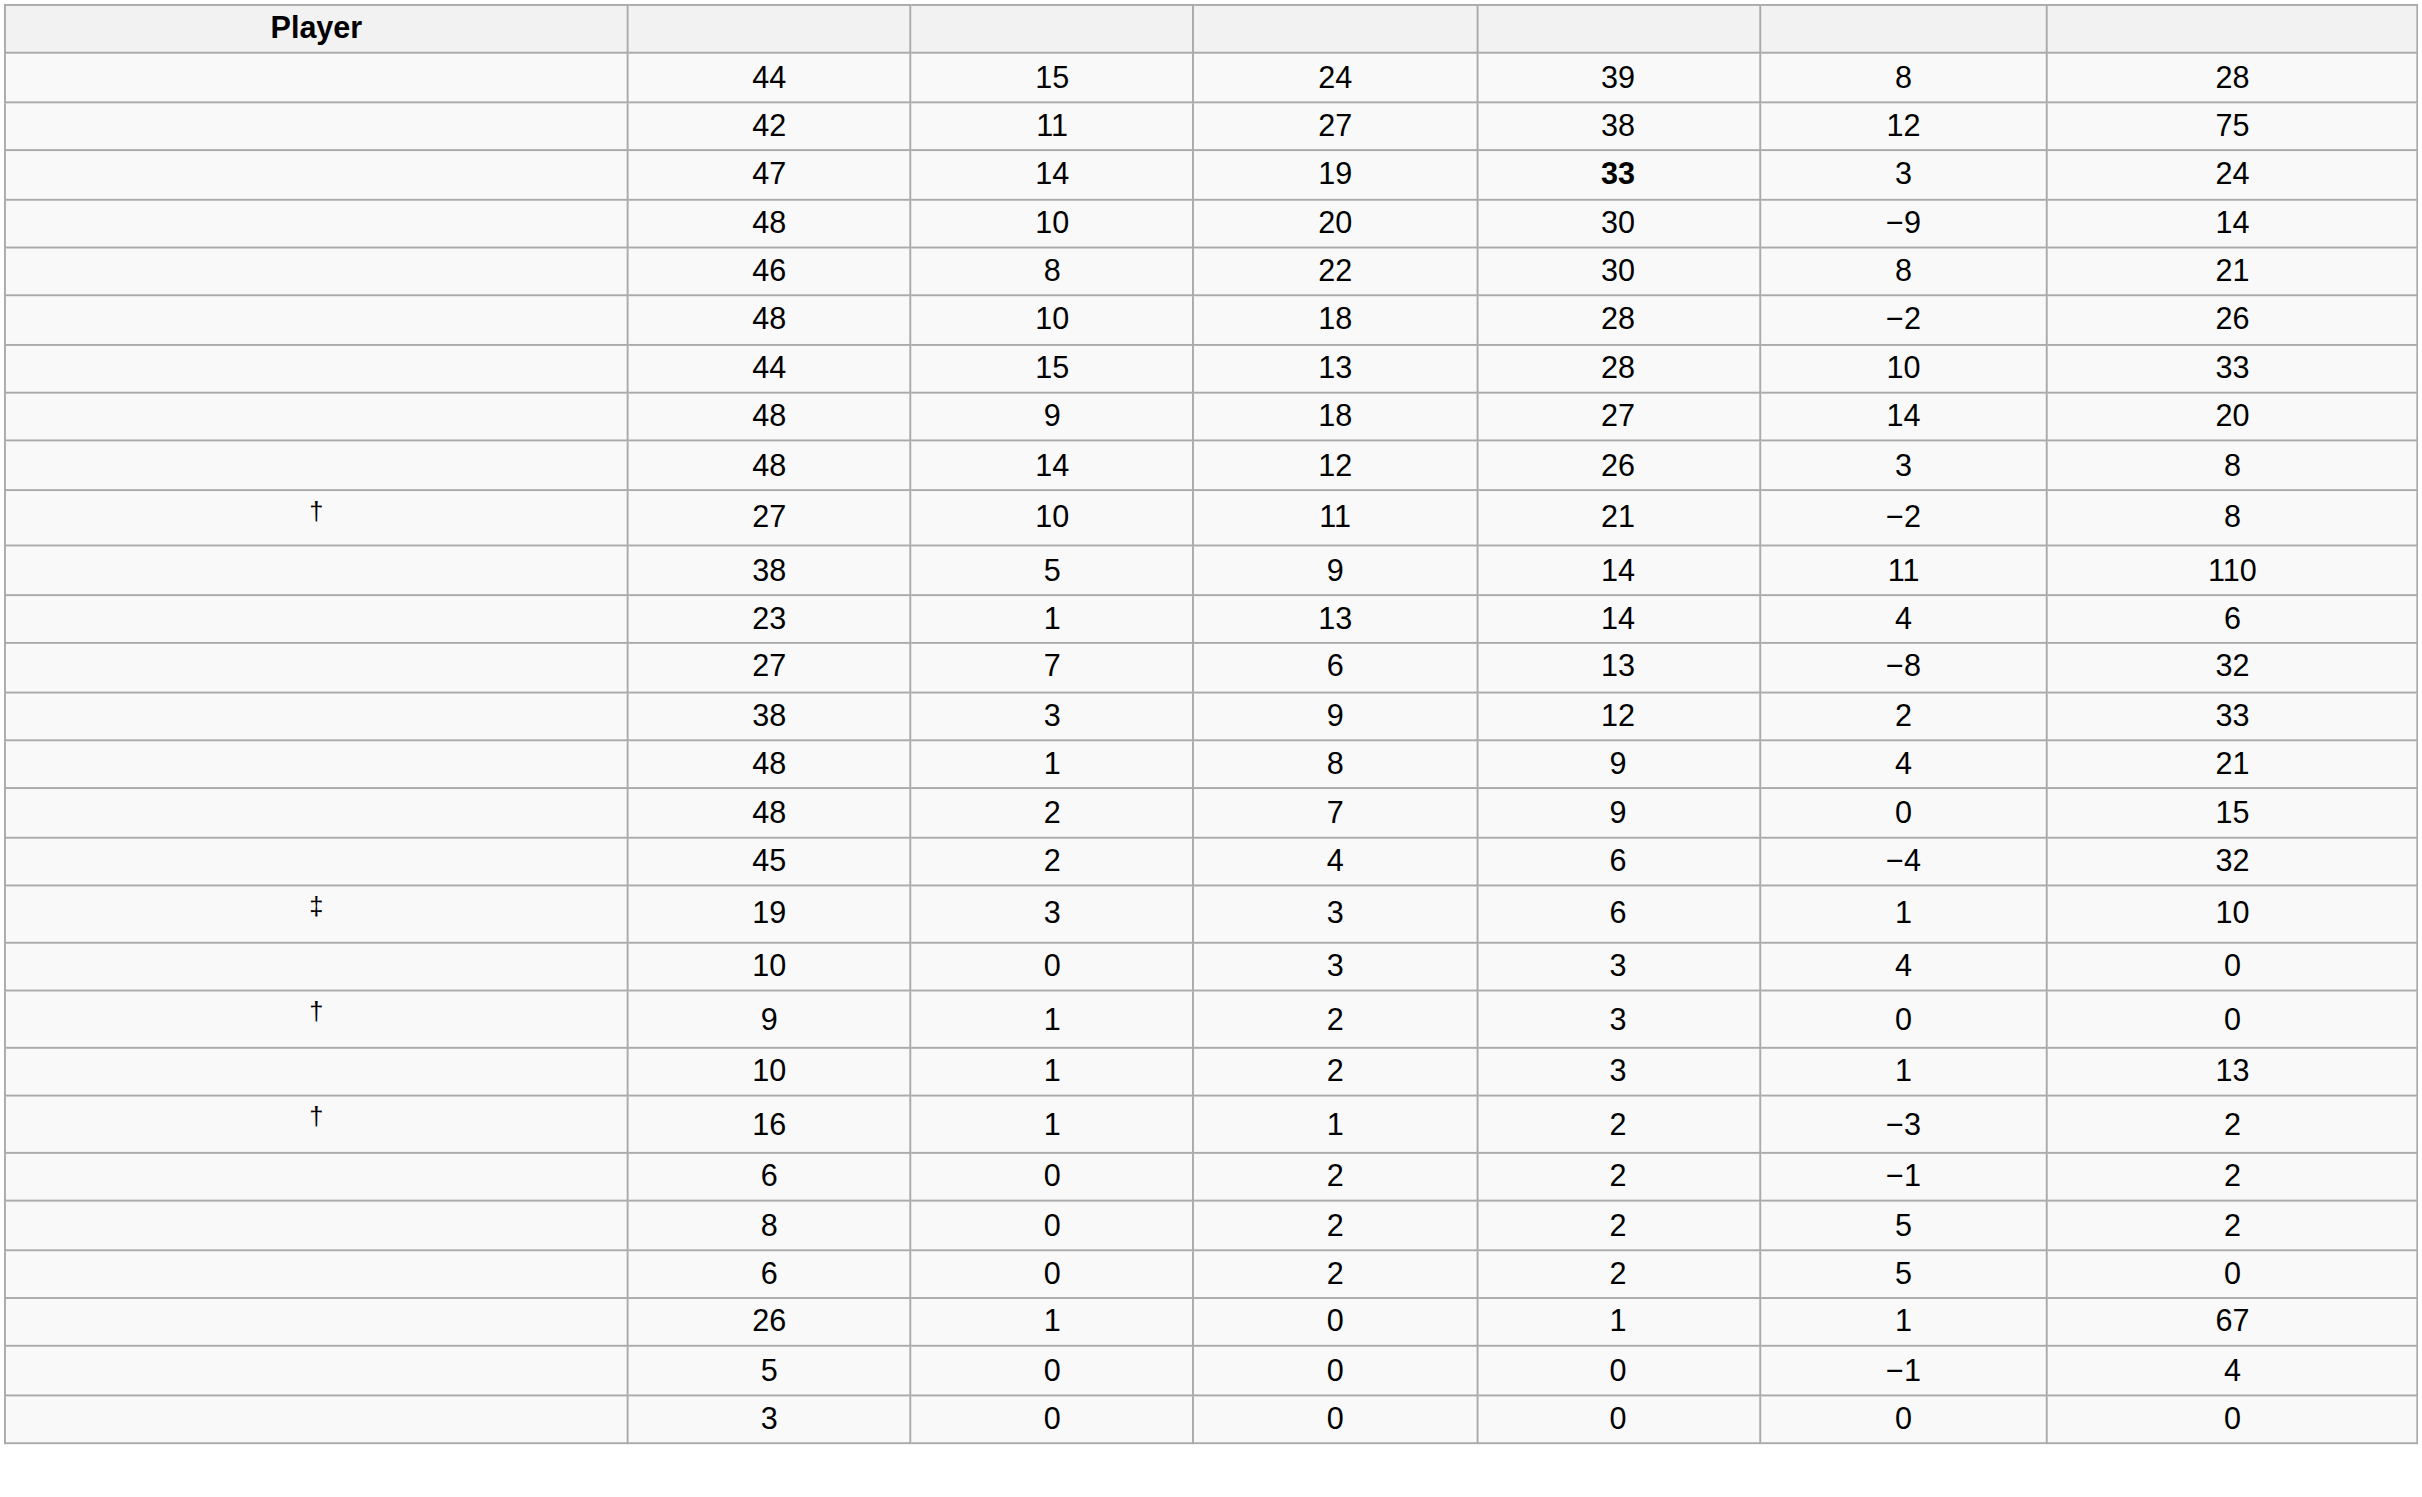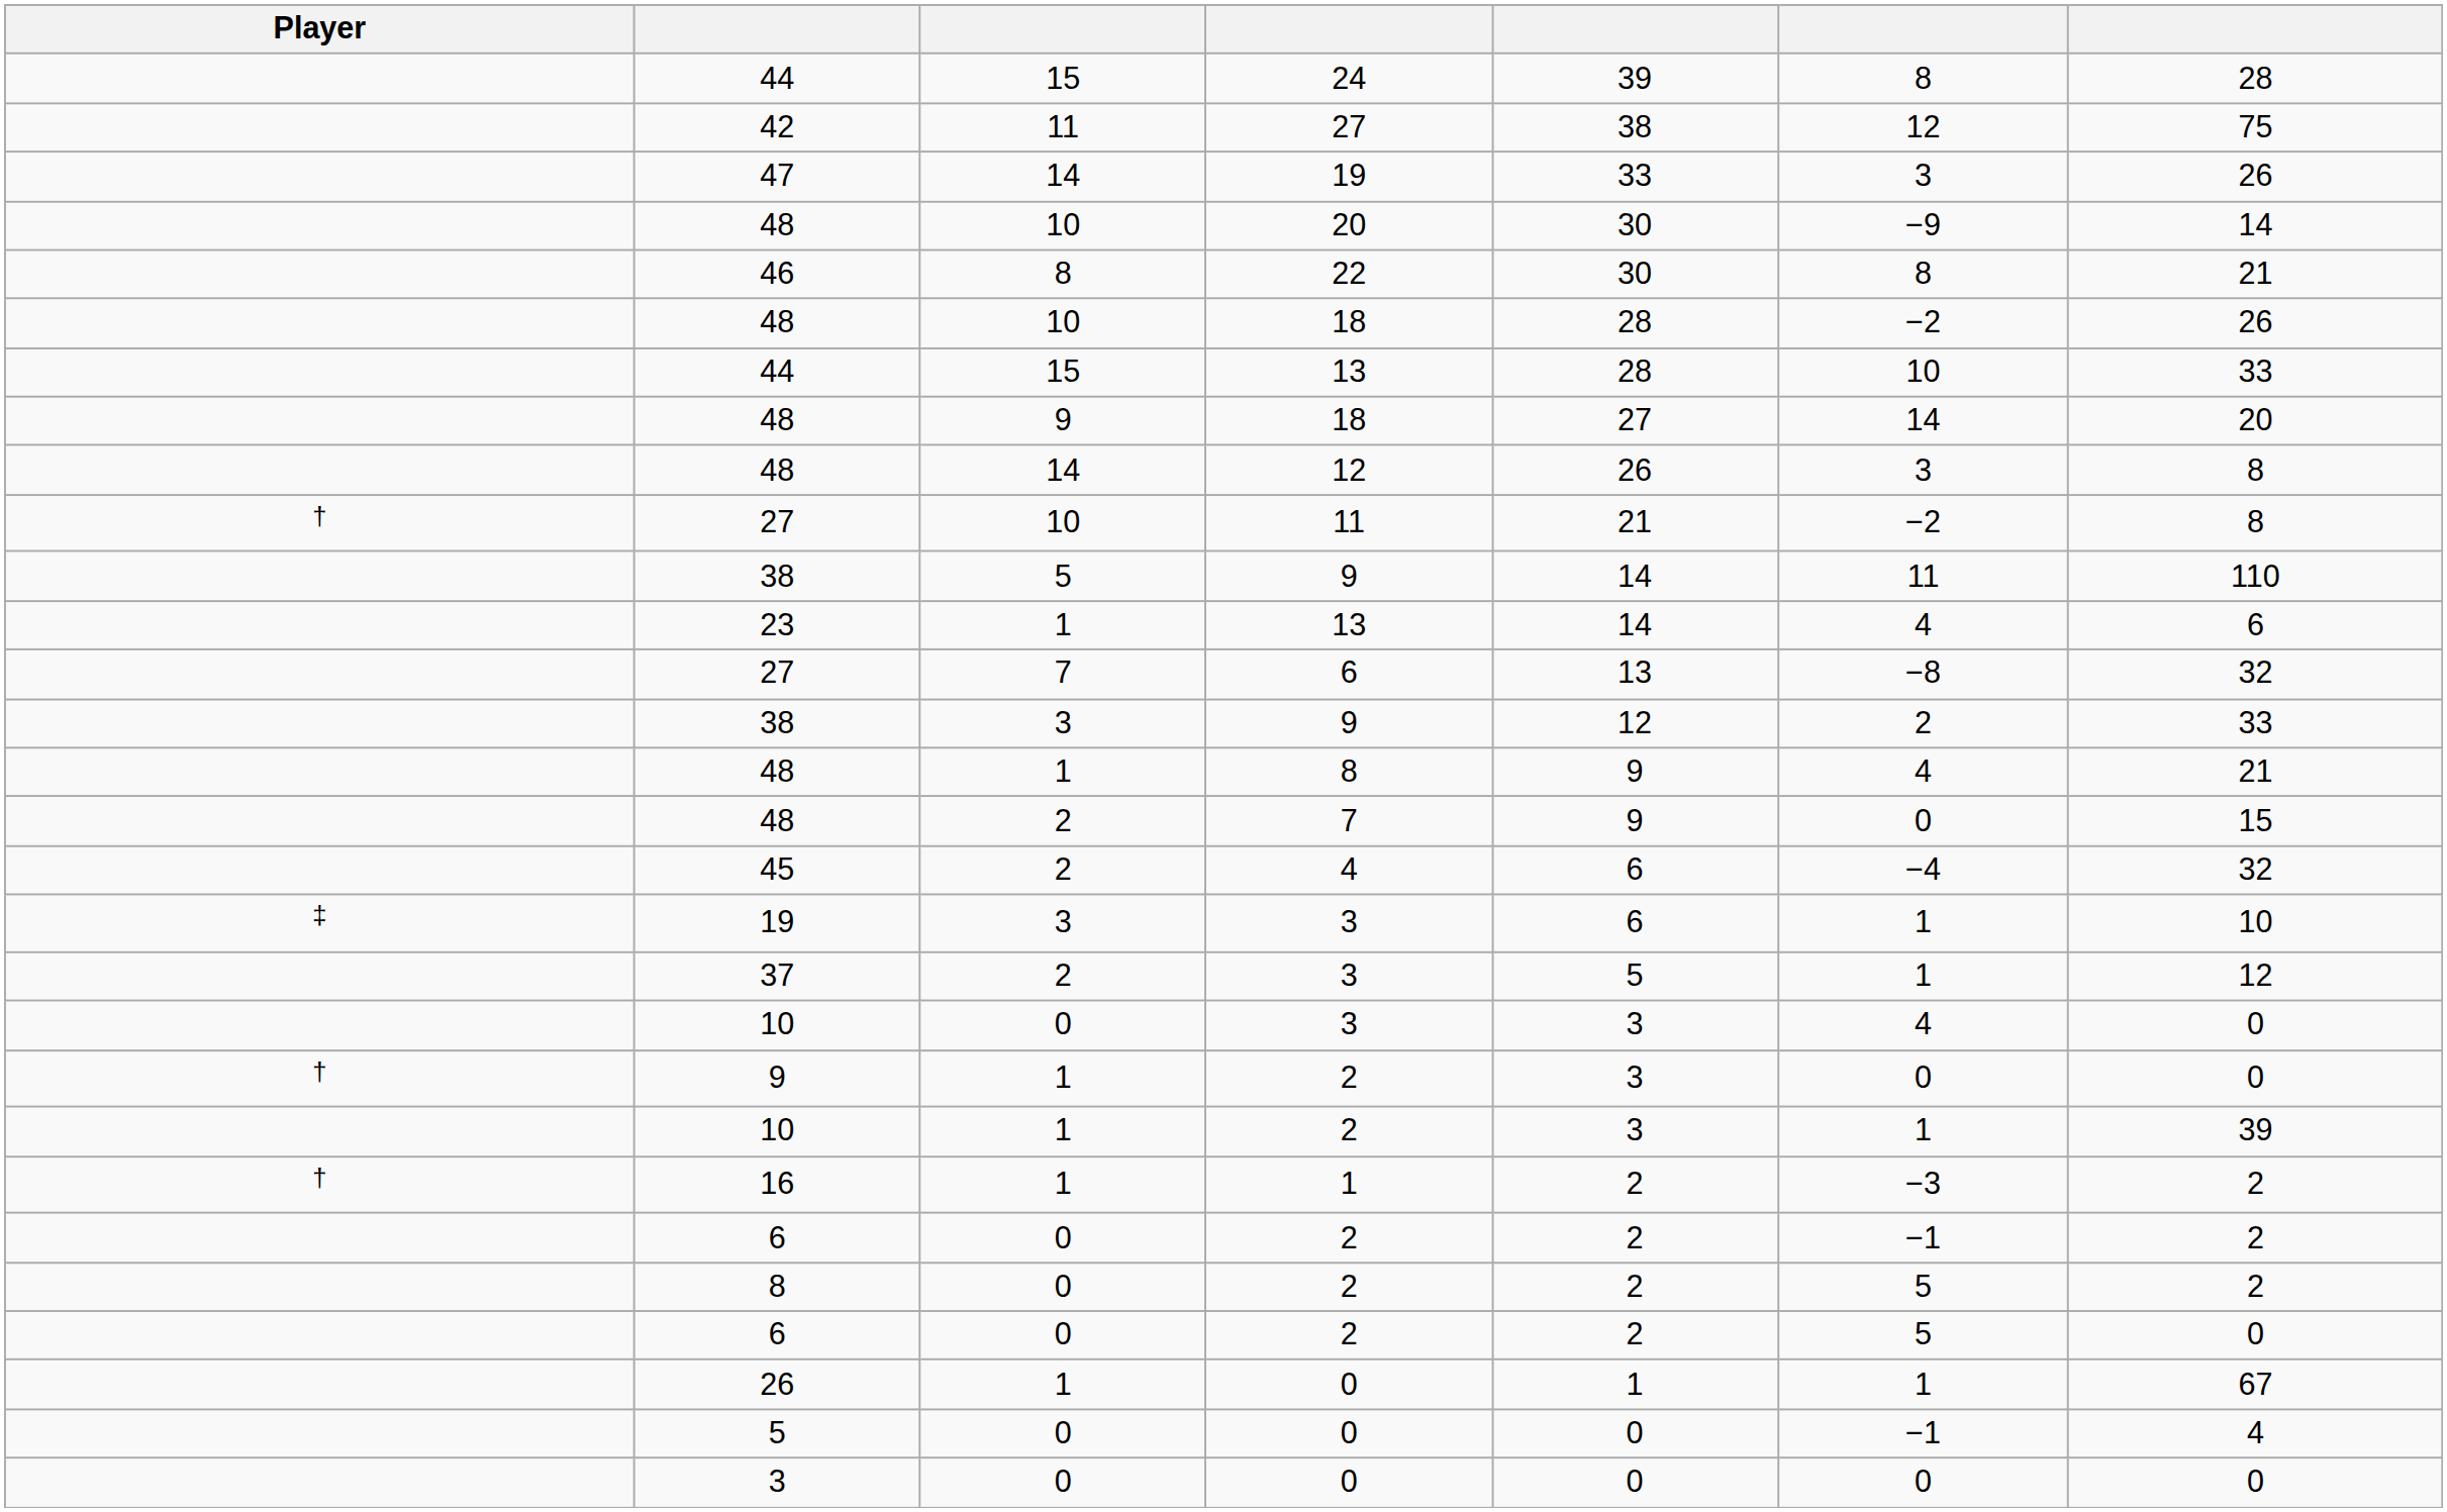47 | column 5: bold -> normal
47 | column 7: 24 -> 26
+ row: 37 | 2 | 3 | 5 | 1 | 12
10 / 2 | column 7: 13 -> 39
